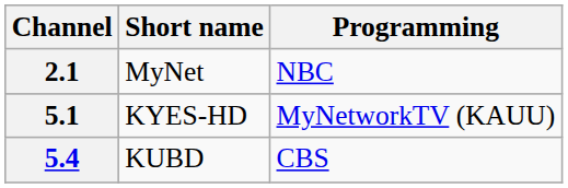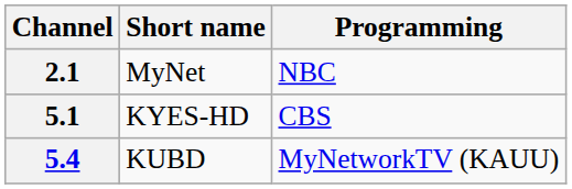5.1 | Programming: MyNetworkTV (KAUU) -> CBS
5.4 | Programming: CBS -> MyNetworkTV (KAUU)
